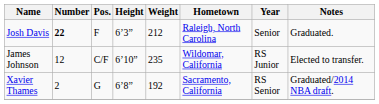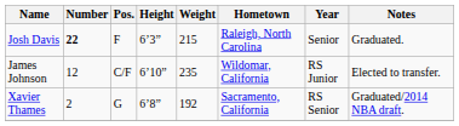Josh Davis | Weight: 212 -> 215
